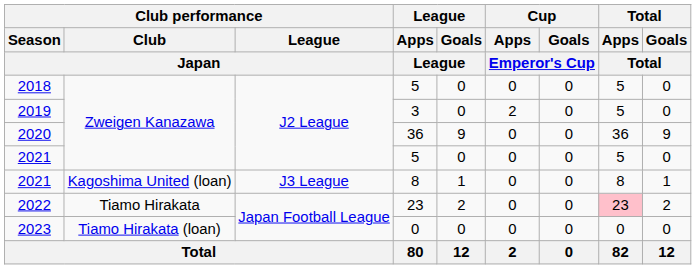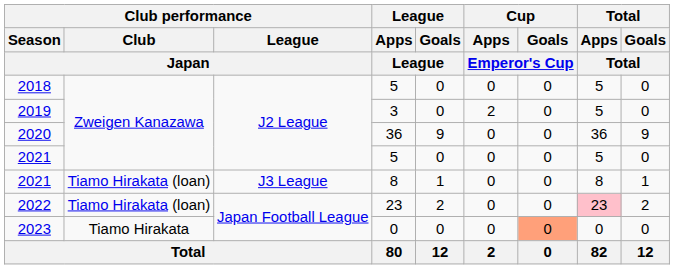2021 / 8 | Club performance / Club / Japan: Kagoshima United (loan) -> Tiamo Hirakata (loan)
2022 | Club performance / Club / Japan: Tiamo Hirakata -> Tiamo Hirakata (loan)
2023 | Club performance / Club / Japan: Tiamo Hirakata (loan) -> Tiamo Hirakata
2023 | Cup / Goals / Emperor's Cup: no background -> lightsalmon background
